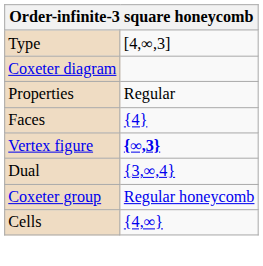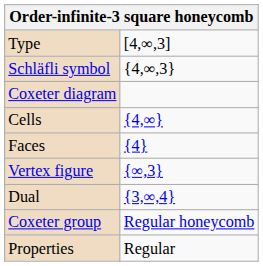+ row: Schläfli symbol | {4,∞,3}
rows swapped: Cells <-> Properties
Vertex figure | column 2: bold -> normal
